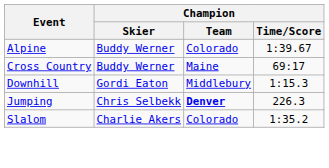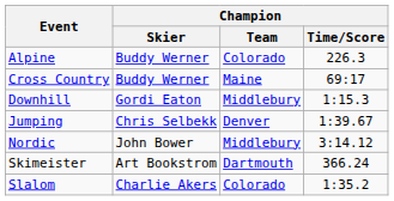Alpine | Champion / Time/Score: 1:39.67 -> 226.3
Jumping | Champion / Team: bold -> normal
Jumping | Champion / Time/Score: 226.3 -> 1:39.67
+ row: Nordic | John Bower | Middlebury | 3:14.12
+ row: Skimeister | Art Bookstrom | Dartmouth | 366.24
